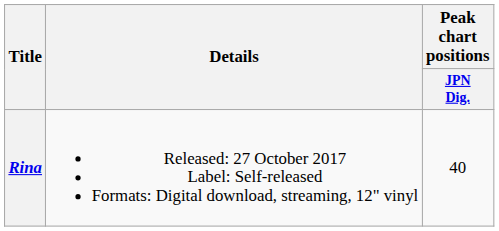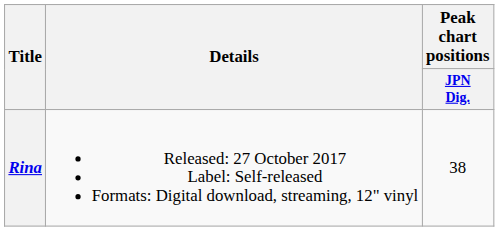Rina | Peak chart positions / JPN Dig.: 40 -> 38
